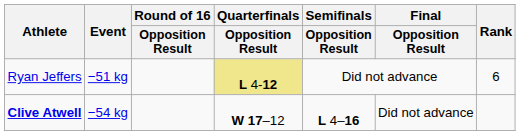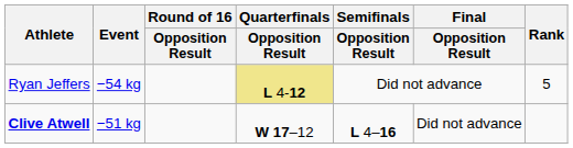Ryan Jeffers | Event: −51 kg -> −54 kg
Ryan Jeffers | Rank: 6 -> 5
Clive Atwell | Event: −54 kg -> −51 kg
